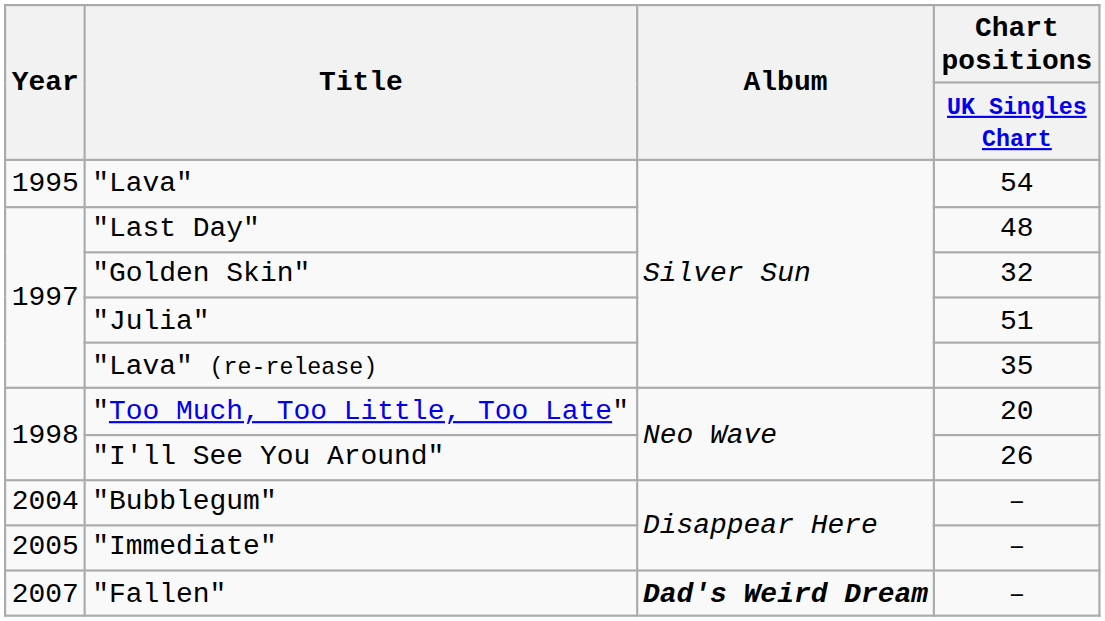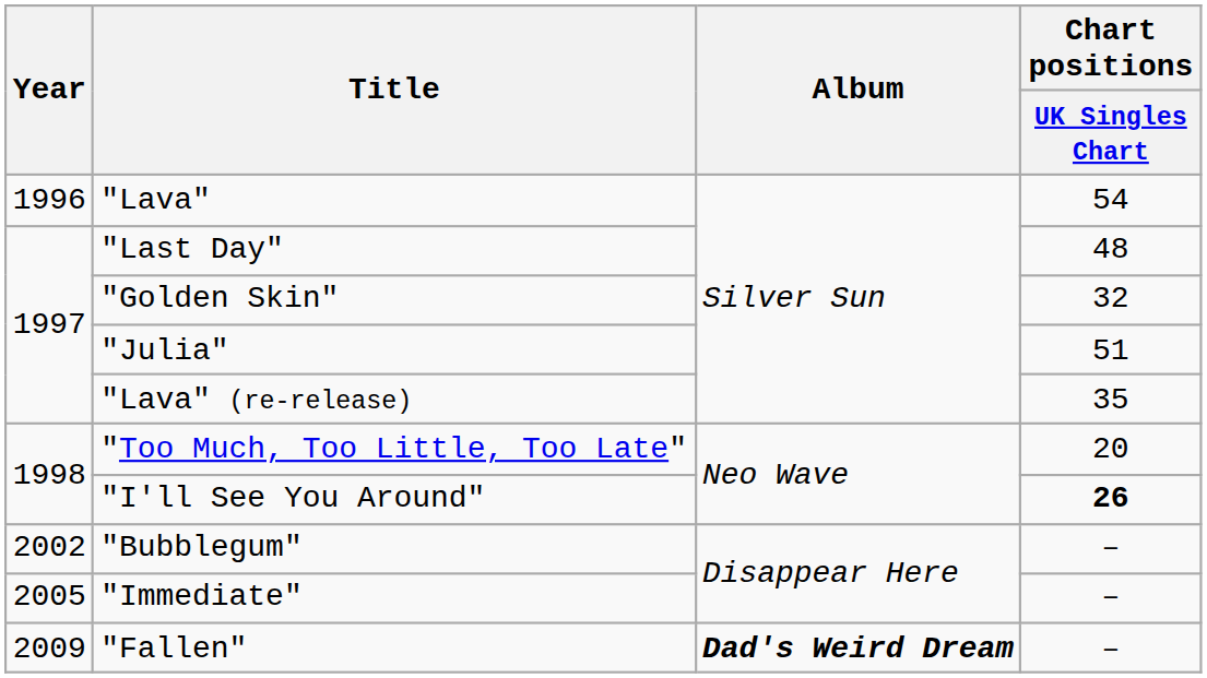"Lava" | Year: 1995 -> 1996
"I'll See You Around" | Chart positions / UK Singles Chart: normal -> bold
"Bubblegum" | Year: 2004 -> 2002
"Fallen" | Year: 2007 -> 2009
